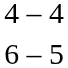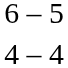rows swapped: 4 – 4 <-> 6 – 5
